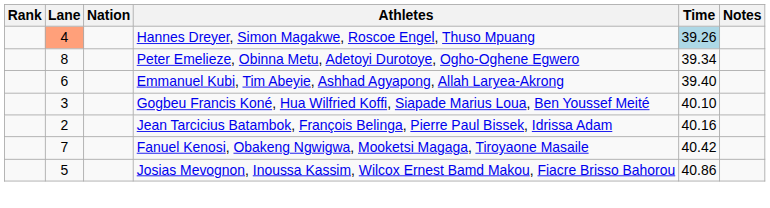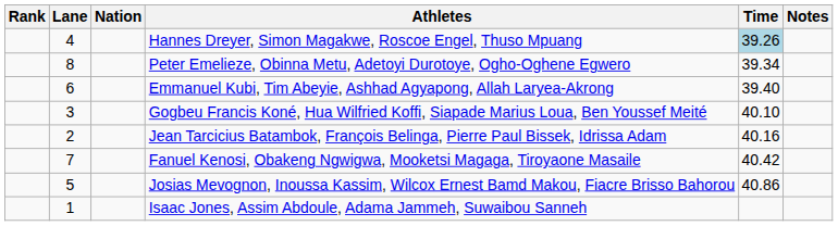Hannes Dreyer, Simon Magakwe, Roscoe Engel, Thuso Mpuang | Lane: lightsalmon background -> no background
+ row: 1 | Isaac Jones, Assim Abdoule, Adama Jammeh, Suwaibou Sanneh
